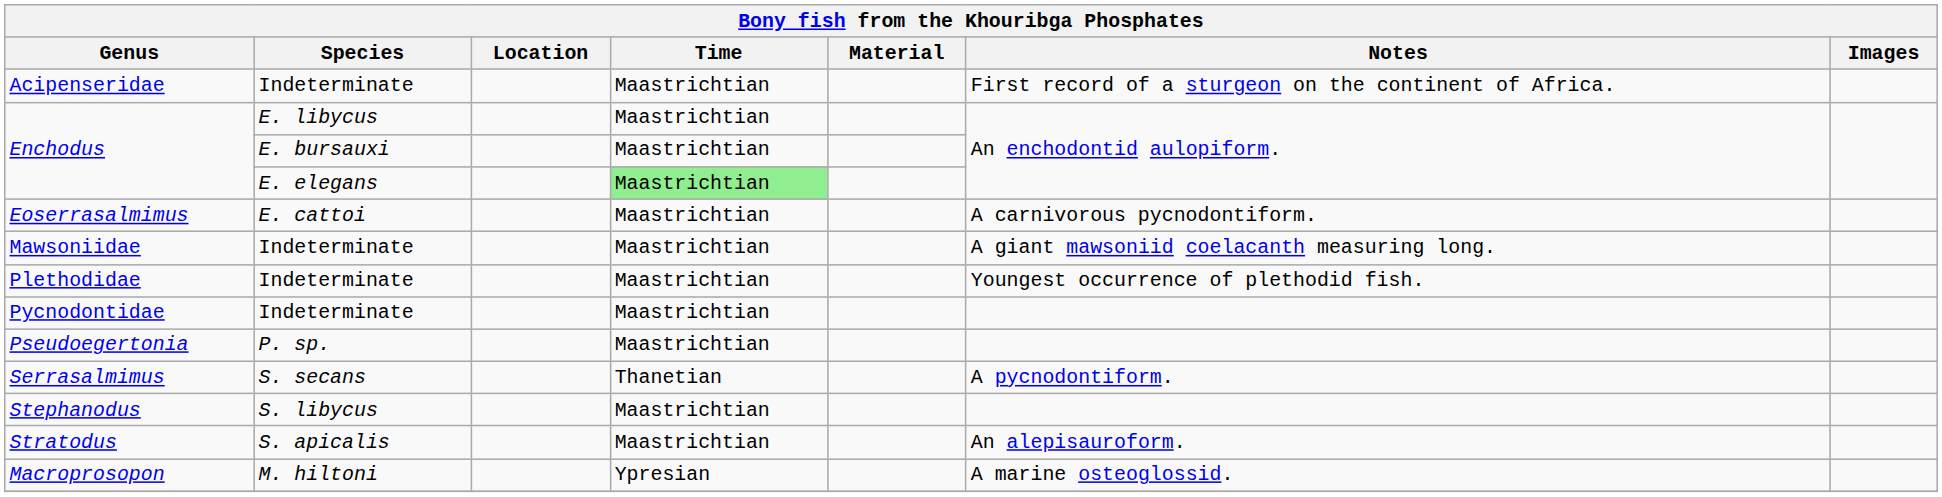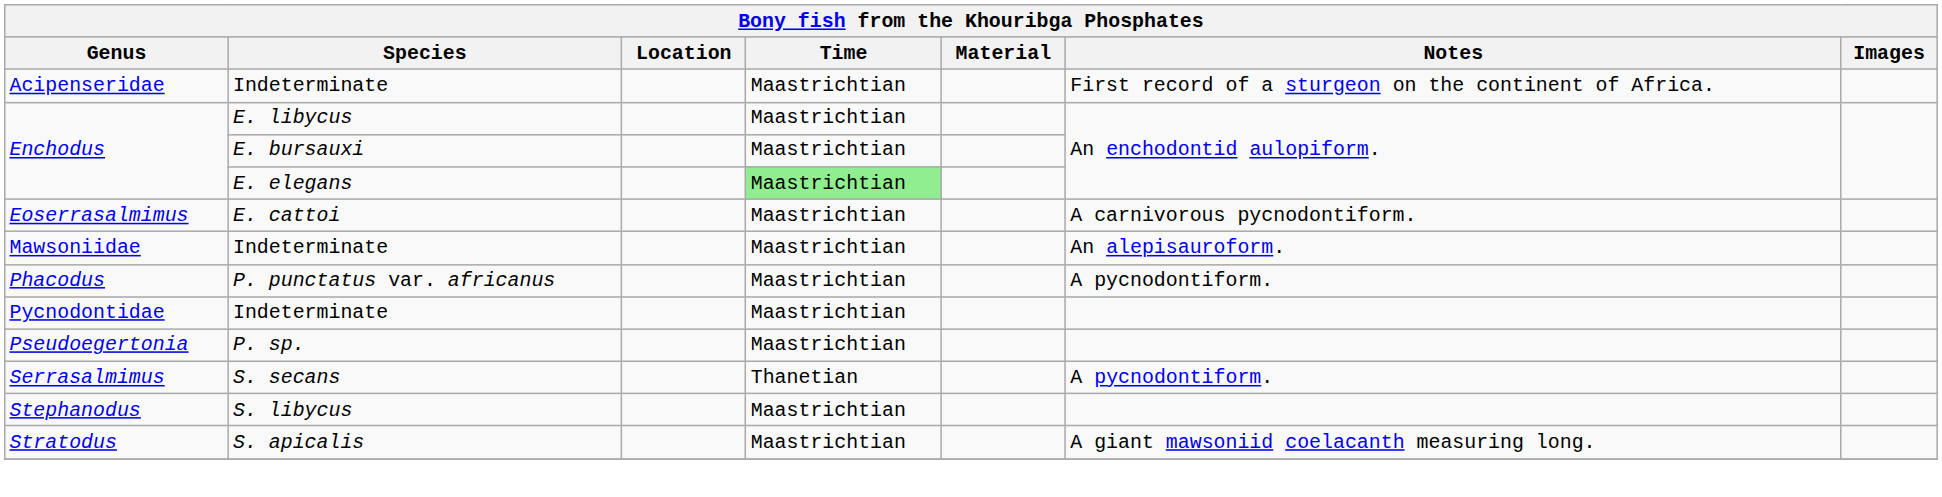Mawsoniidae | Notes: A giant mawsoniid coelacanth measuring long. -> An alepisauroform.
+ row: Phacodus | P. punctatus var. africanus | Maastrichtian | A pycnodontiform.
- row: Plethodidae | Indeterminate | Maastrichtian | Youngest occurrence of plethodid fish.
Stratodus | Notes: An alepisauroform. -> A giant mawsoniid coelacanth measuring long.
- row: Macroprosopon | M. hiltoni | Ypresian | A marine osteoglossid.
